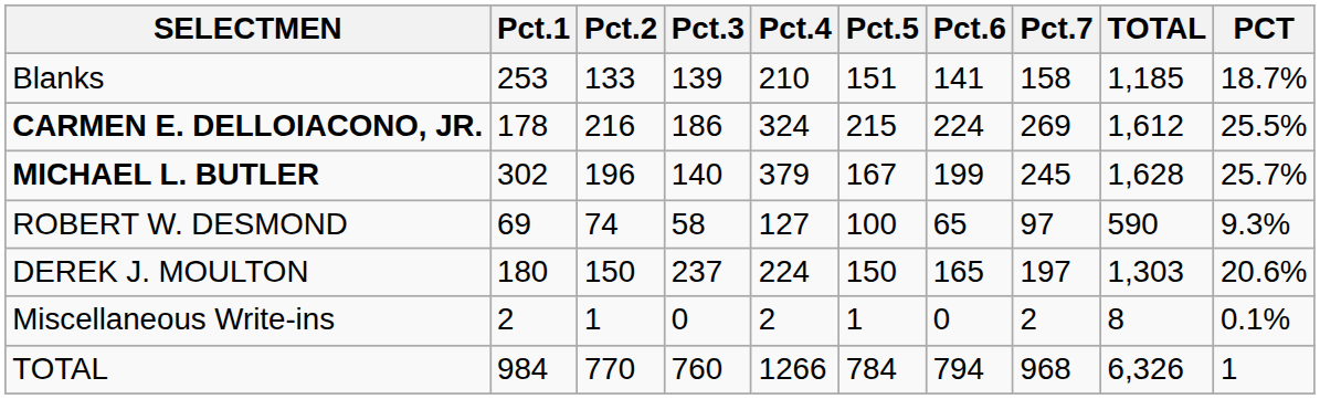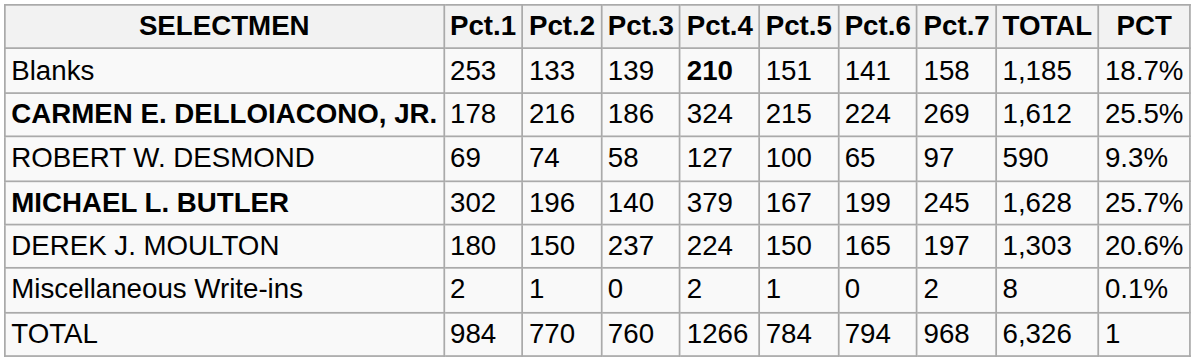Blanks | Pct.4: normal -> bold
rows swapped: MICHAEL L. BUTLER <-> ROBERT W. DESMOND
